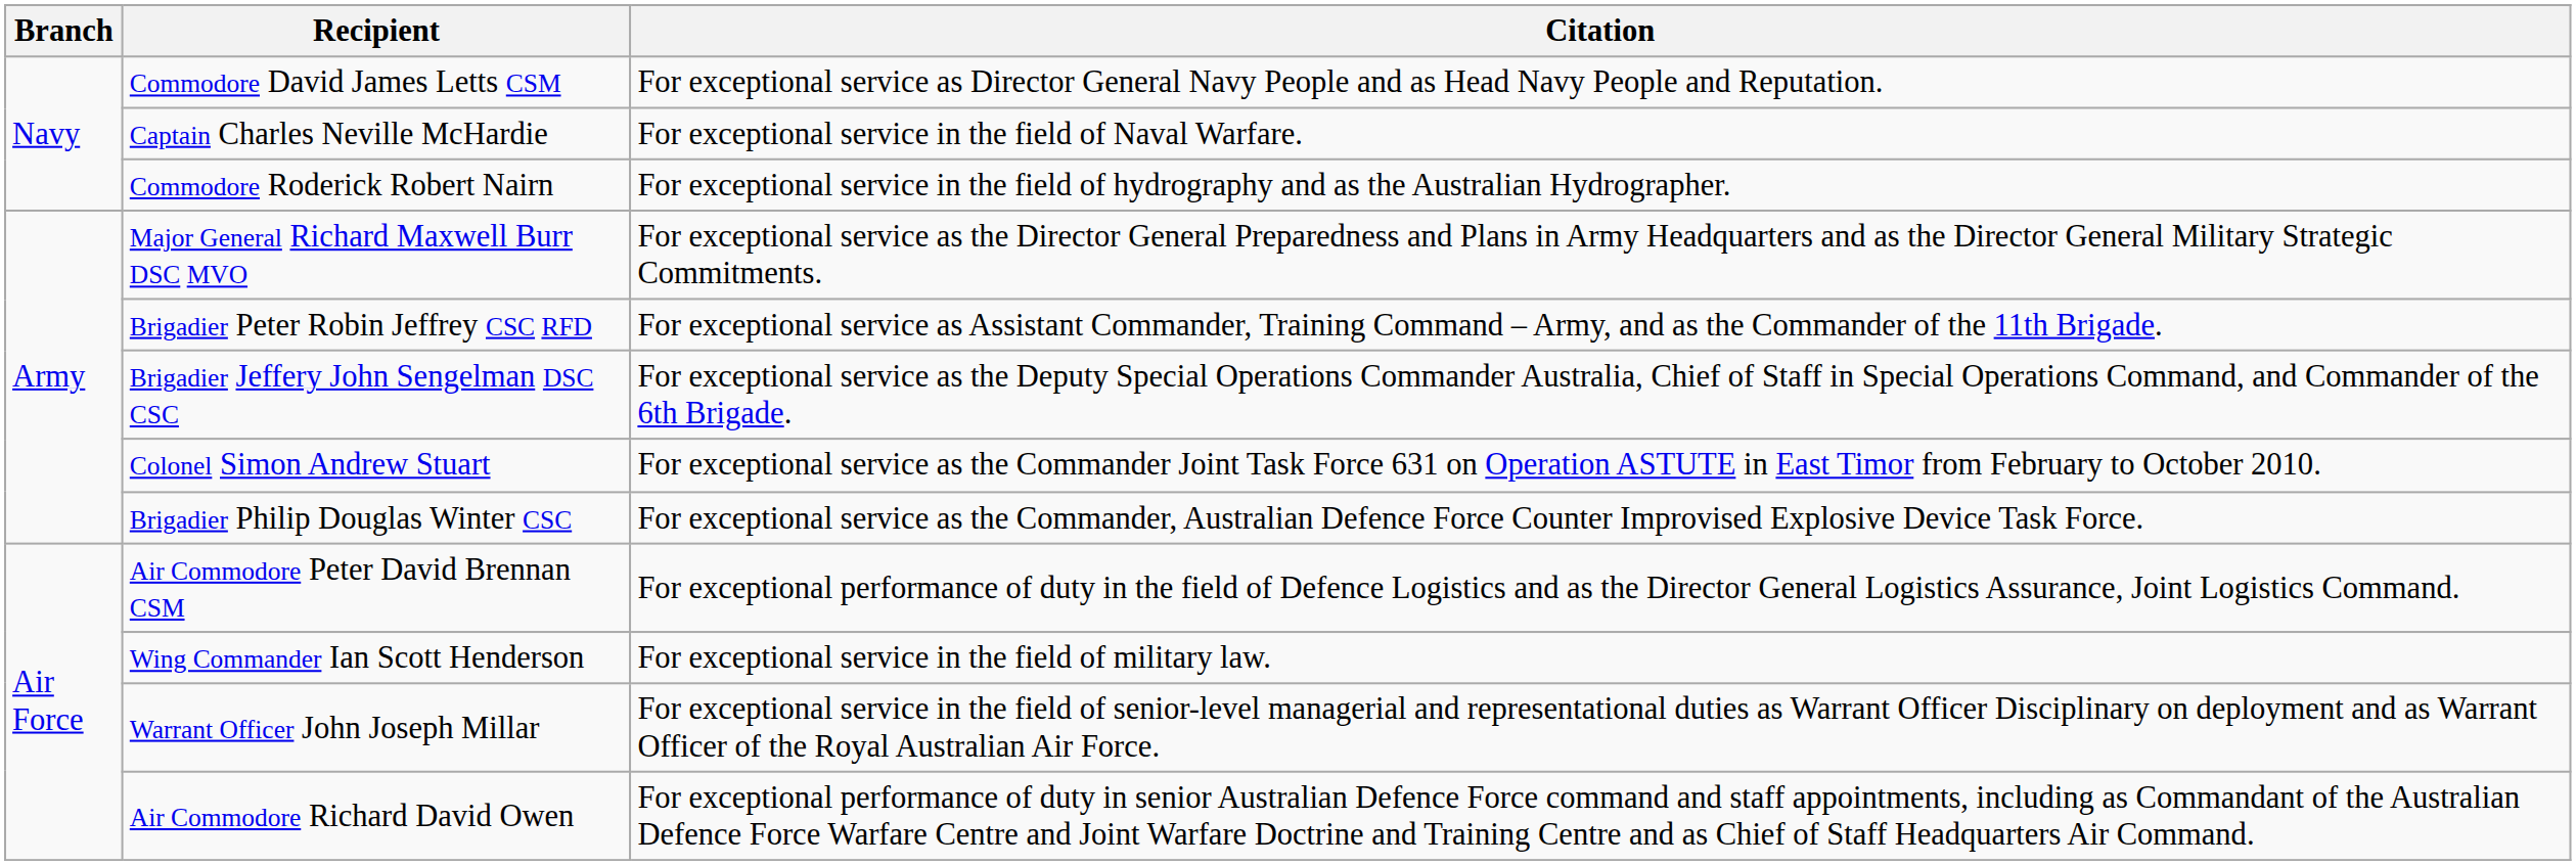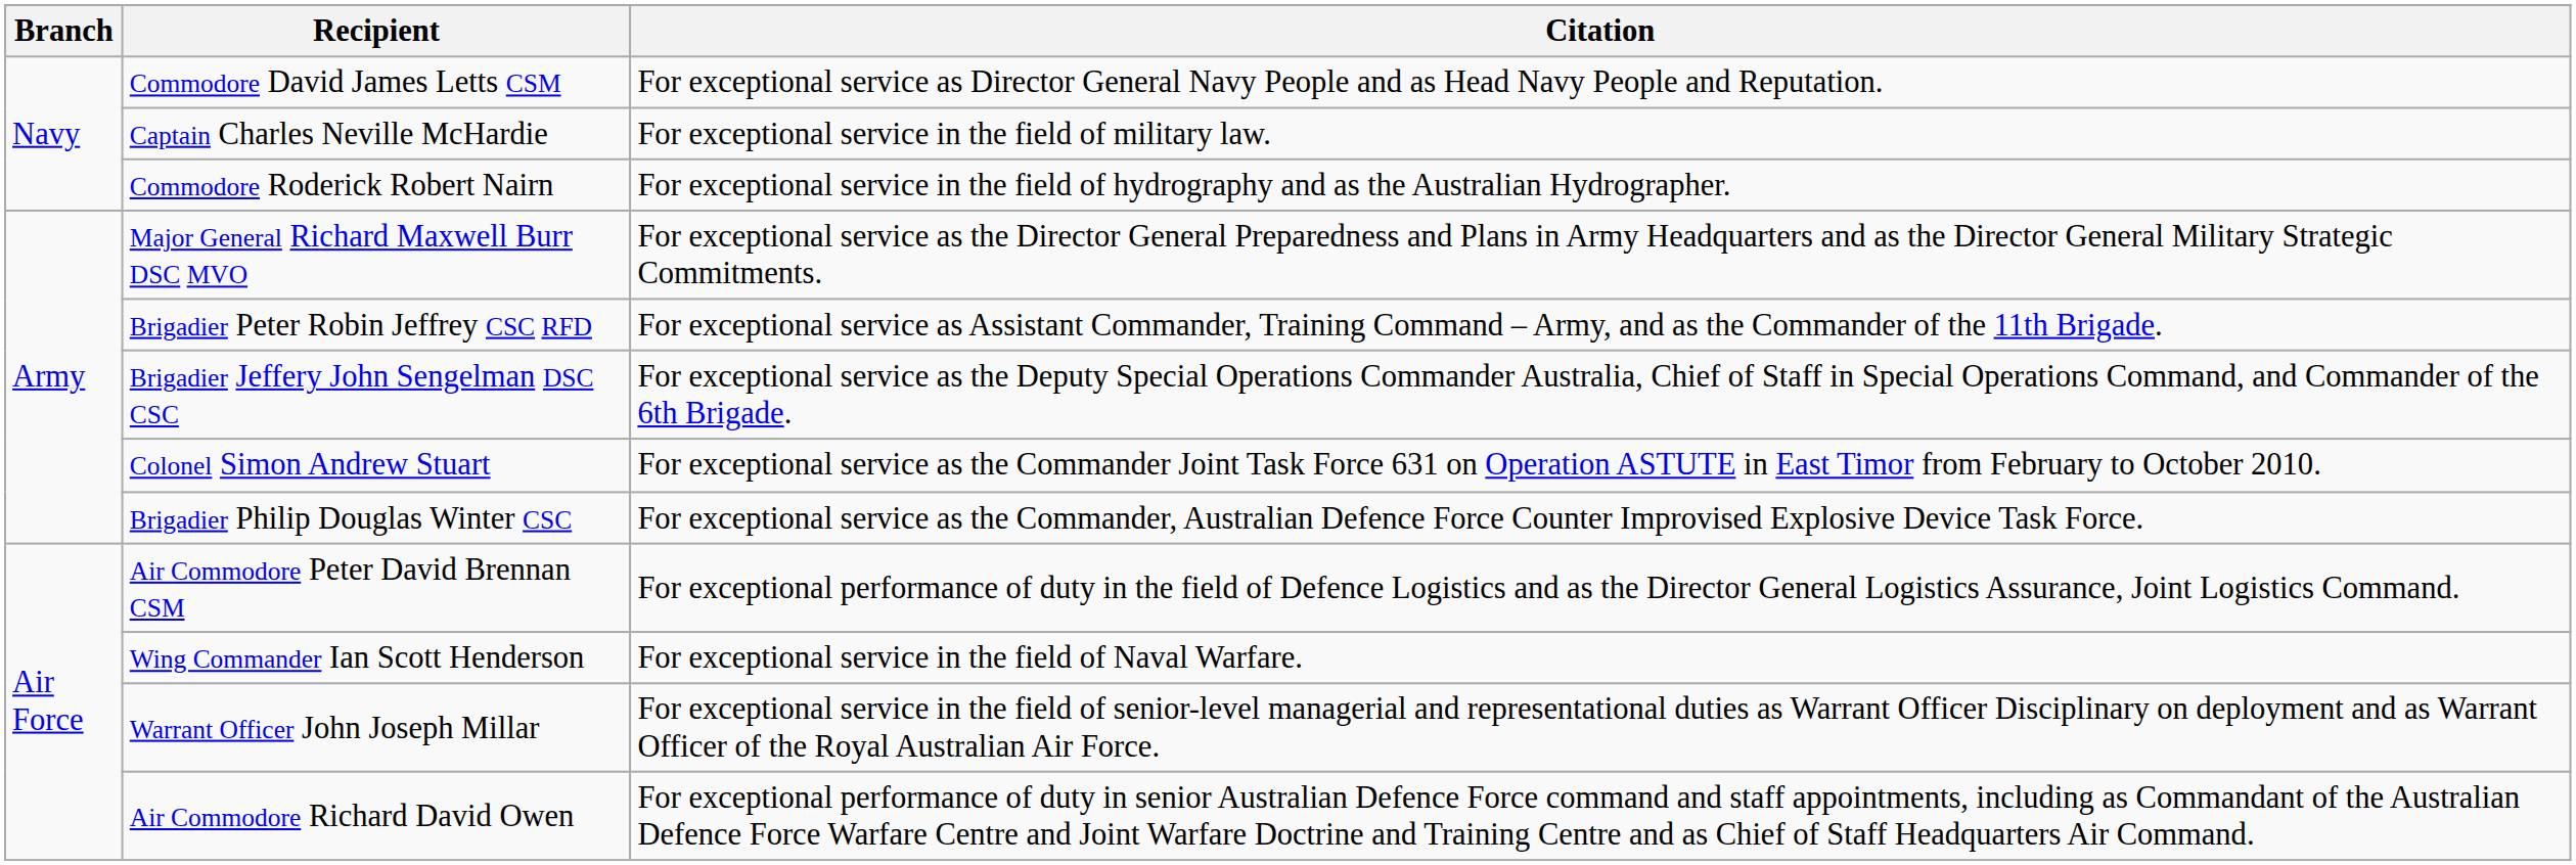Captain Charles Neville McHardie | Citation: For exceptional service in the field of Naval Warfare. -> For exceptional service in the field of military law.
Wing Commander Ian Scott Henderson | Citation: For exceptional service in the field of military law. -> For exceptional service in the field of Naval Warfare.
